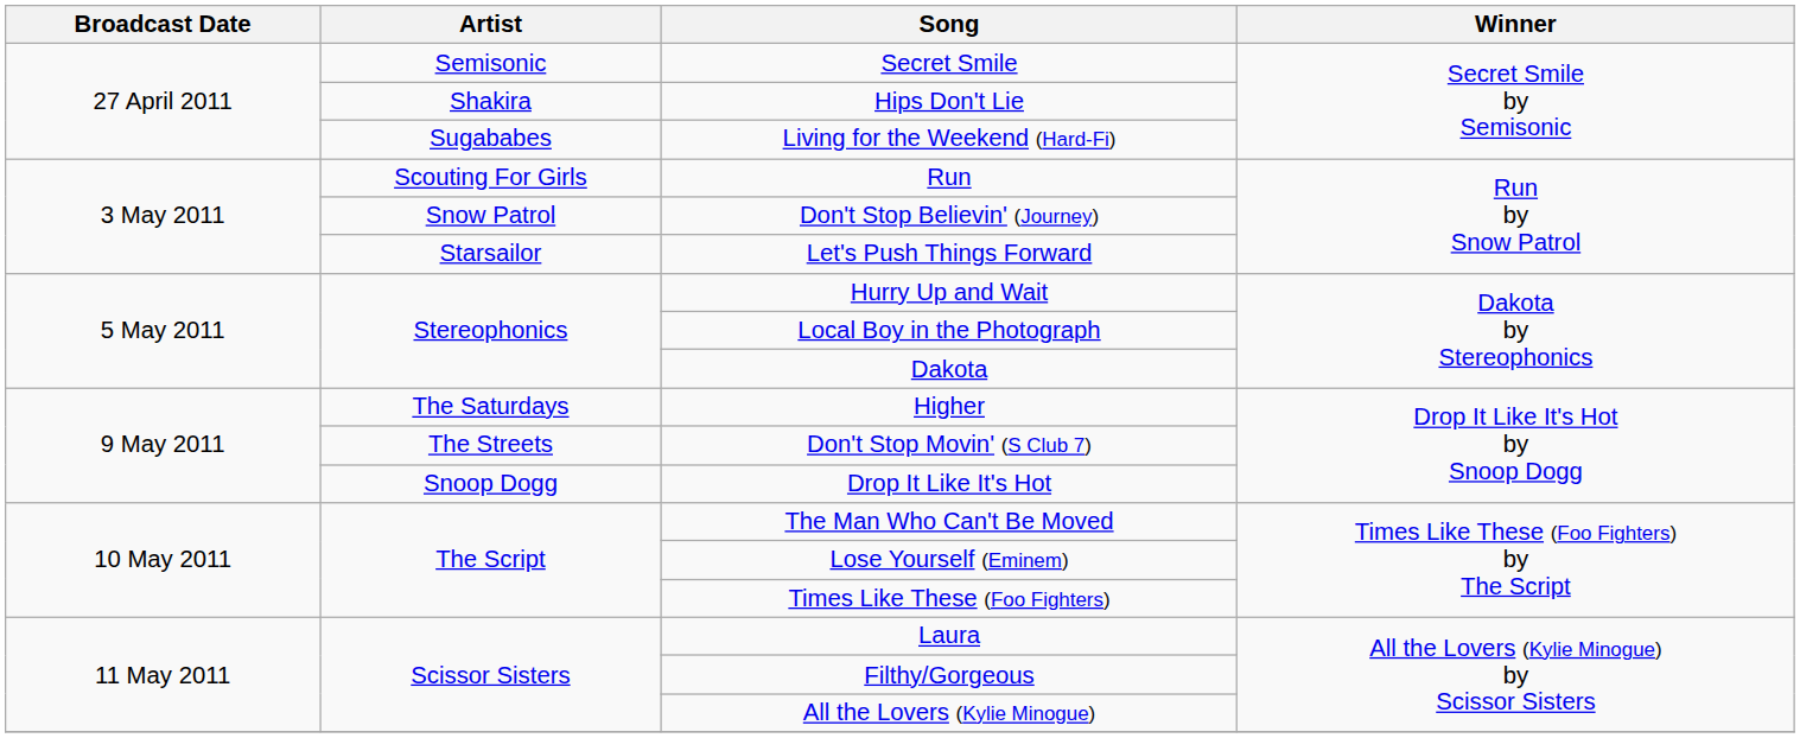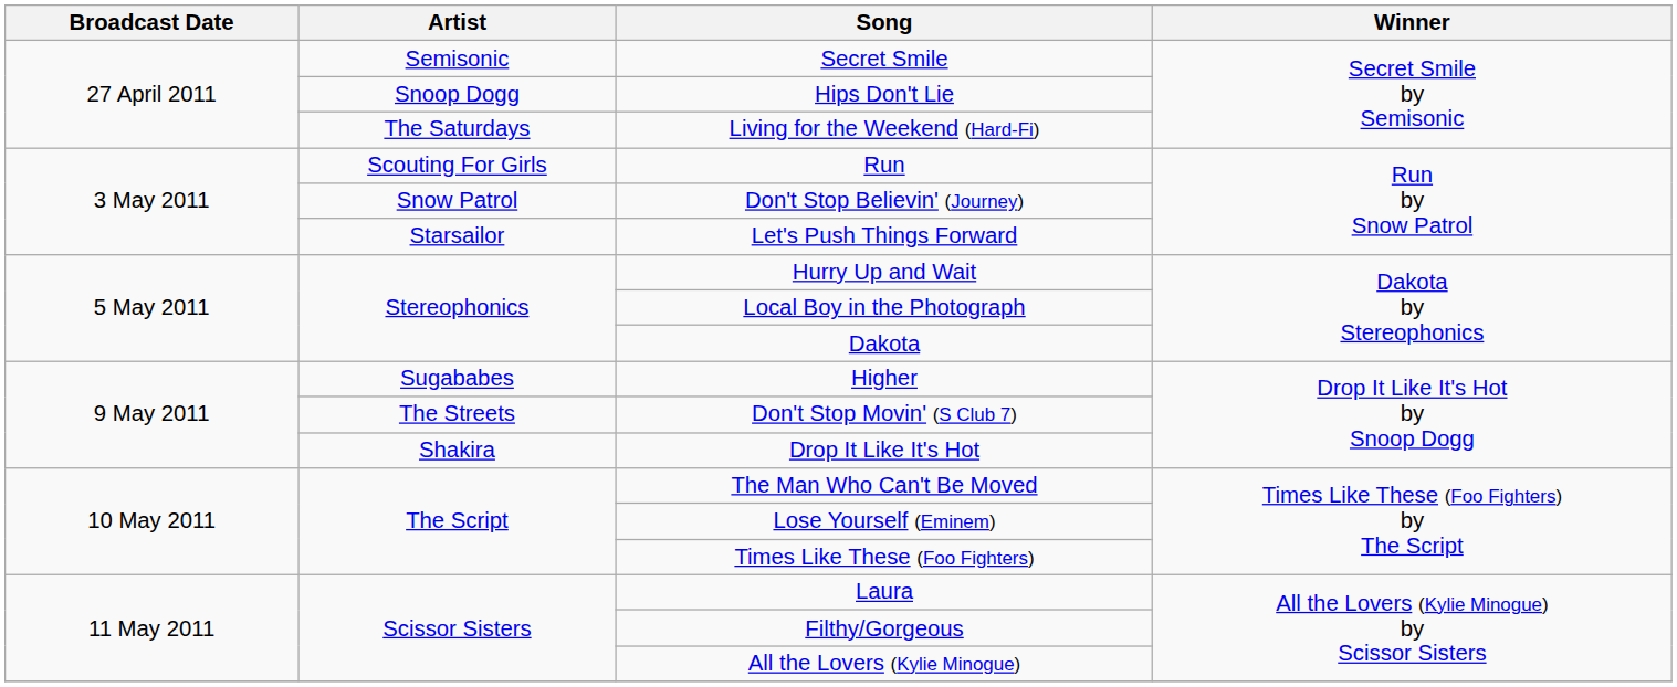Hips Don't Lie | Artist: Shakira -> Snoop Dogg
Living for the Weekend (Hard-Fi) | Artist: Sugababes -> The Saturdays
Higher | Artist: The Saturdays -> Sugababes
Drop It Like It's Hot | Artist: Snoop Dogg -> Shakira
